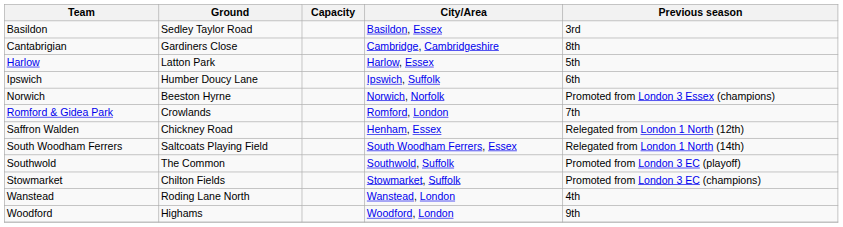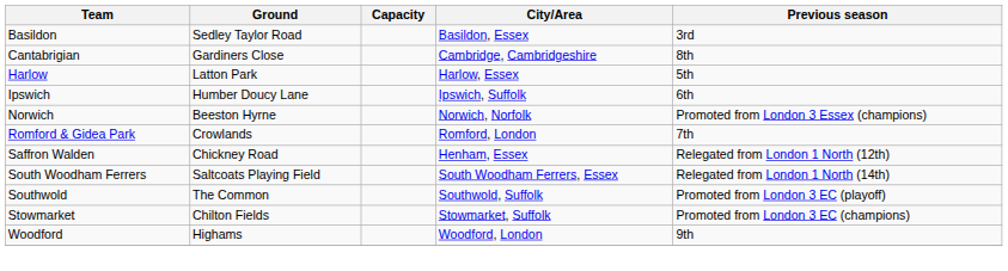- row: Wanstead | Roding Lane North | Wanstead, London | 4th
